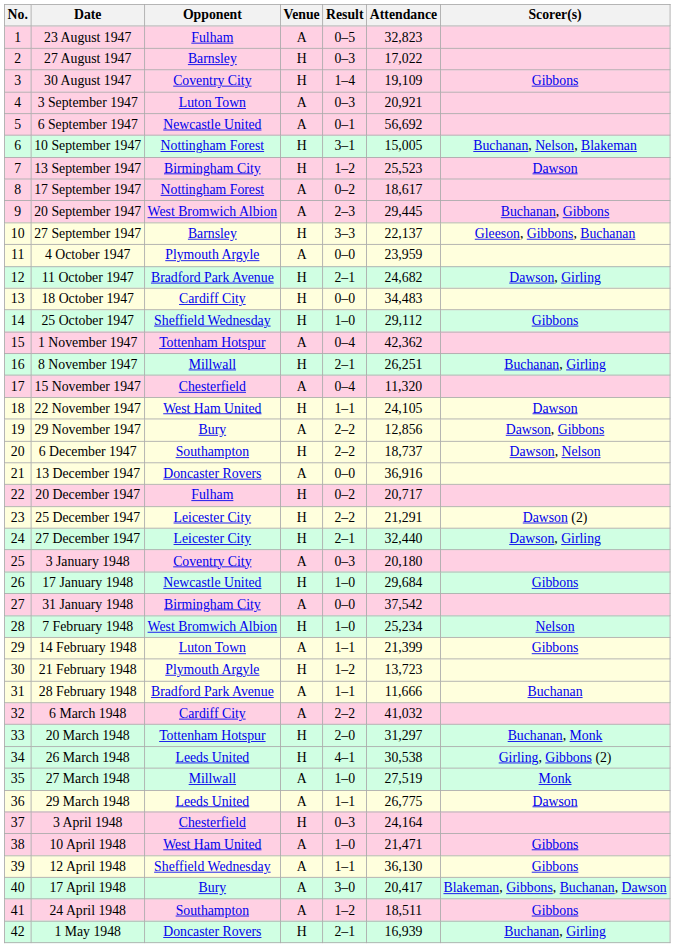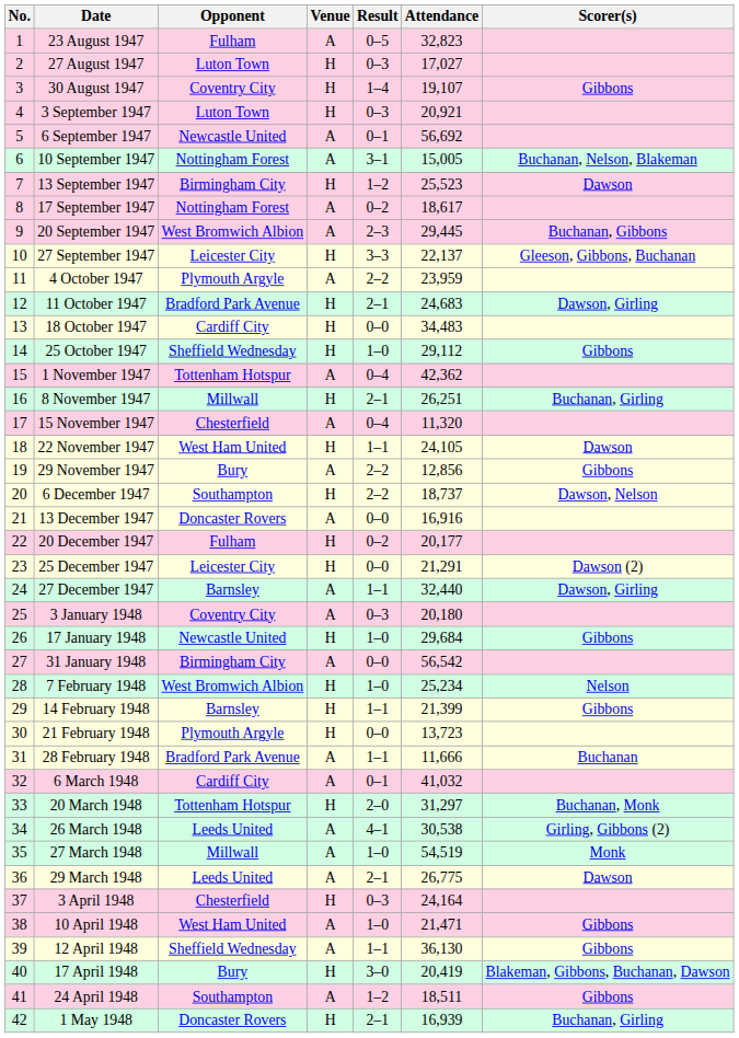27 August 1947 | Opponent: Barnsley -> Luton Town
27 August 1947 | Attendance: 17,022 -> 17,027
30 August 1947 | Attendance: 19,109 -> 19,107
3 September 1947 | Venue: A -> H
10 September 1947 | Venue: H -> A
27 September 1947 | Opponent: Barnsley -> Leicester City
4 October 1947 | Result: 0–0 -> 2–2
11 October 1947 | Attendance: 24,682 -> 24,683
29 November 1947 | Scorer(s): Dawson, Gibbons -> Gibbons
13 December 1947 | Attendance: 36,916 -> 16,916
20 December 1947 | Attendance: 20,717 -> 20,177
25 December 1947 | Result: 2–2 -> 0–0
27 December 1947 | Opponent: Leicester City -> Barnsley
27 December 1947 | Venue: H -> A
27 December 1947 | Result: 2–1 -> 1–1
31 January 1948 | Attendance: 37,542 -> 56,542
14 February 1948 | Opponent: Luton Town -> Barnsley
14 February 1948 | Venue: A -> H
21 February 1948 | Result: 1–2 -> 0–0
6 March 1948 | Result: 2–2 -> 0–1
26 March 1948 | Venue: H -> A
27 March 1948 | Attendance: 27,519 -> 54,519
29 March 1948 | Result: 1–1 -> 2–1
17 April 1948 | Venue: A -> H
17 April 1948 | Attendance: 20,417 -> 20,419
